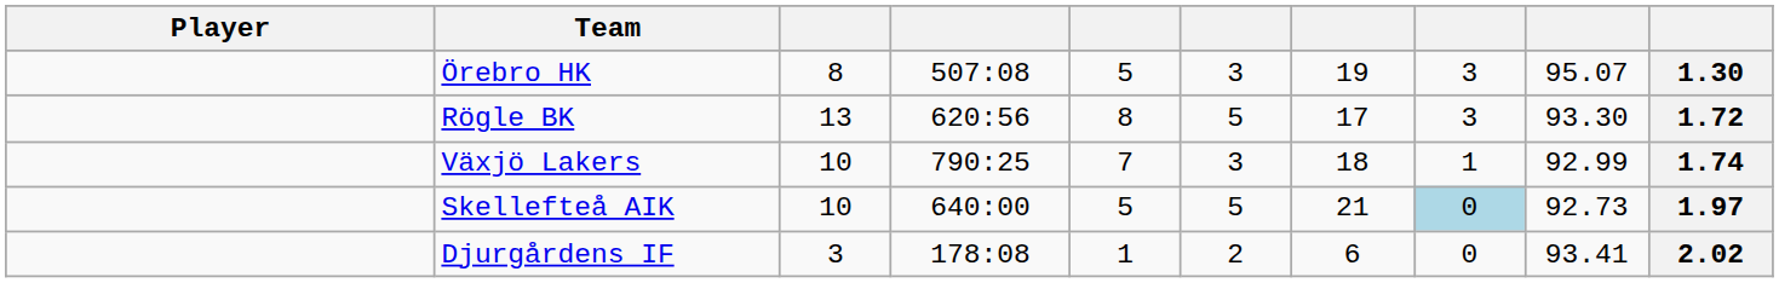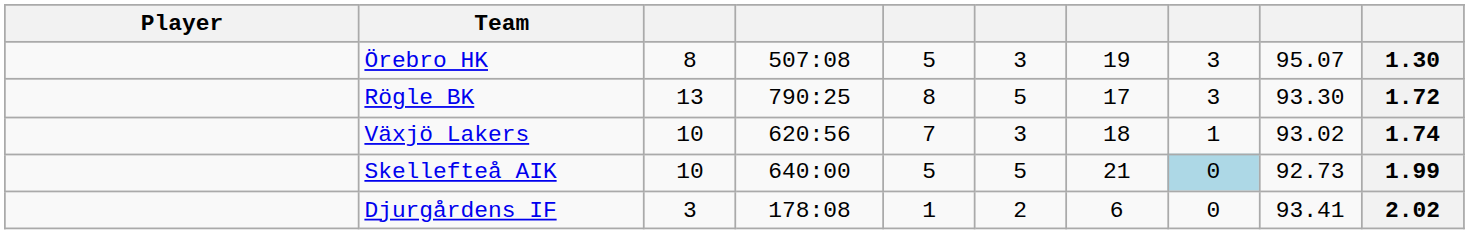Rögle BK | column 4: 620:56 -> 790:25
Växjö Lakers | column 4: 790:25 -> 620:56
Växjö Lakers | column 9: 92.99 -> 93.02
Skellefteå AIK | column 10: 1.97 -> 1.99
